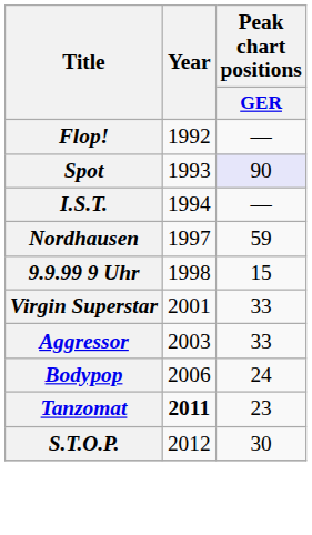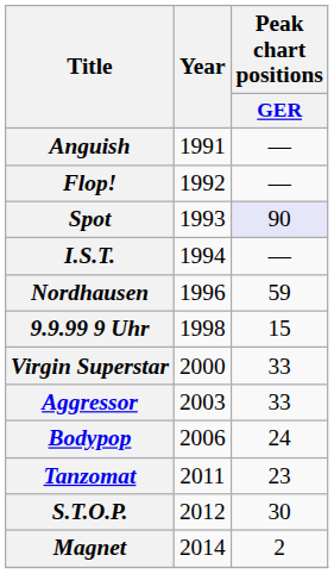+ row: Anguish | 1991 | —
Nordhausen | Year: 1997 -> 1996
Virgin Superstar | Year: 2001 -> 2000
Tanzomat | Year: bold -> normal
+ row: Magnet | 2014 | 2
